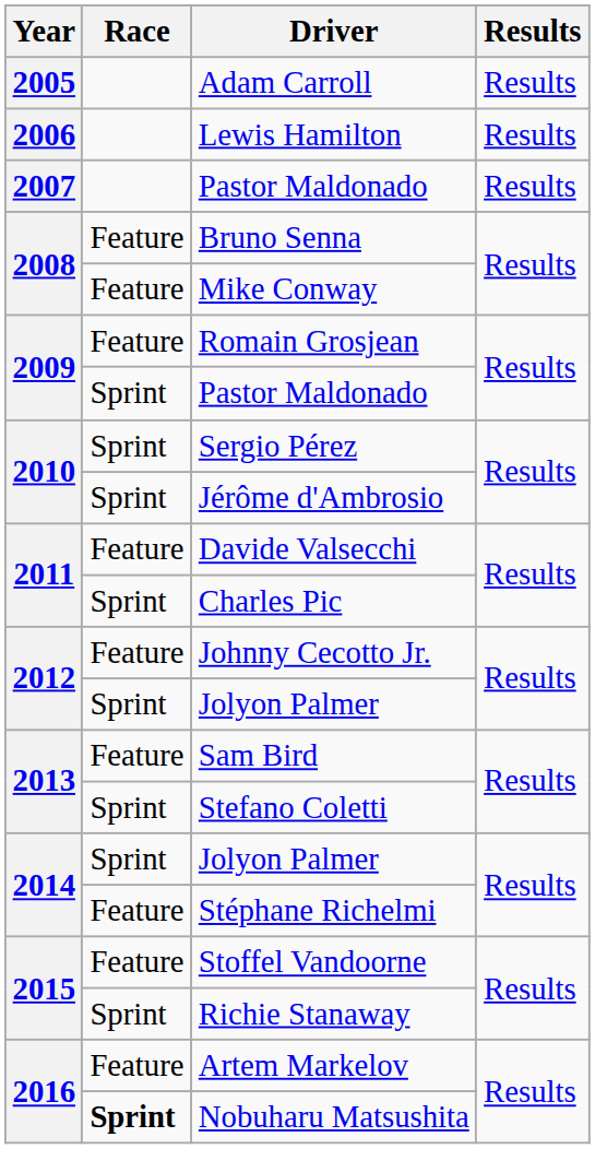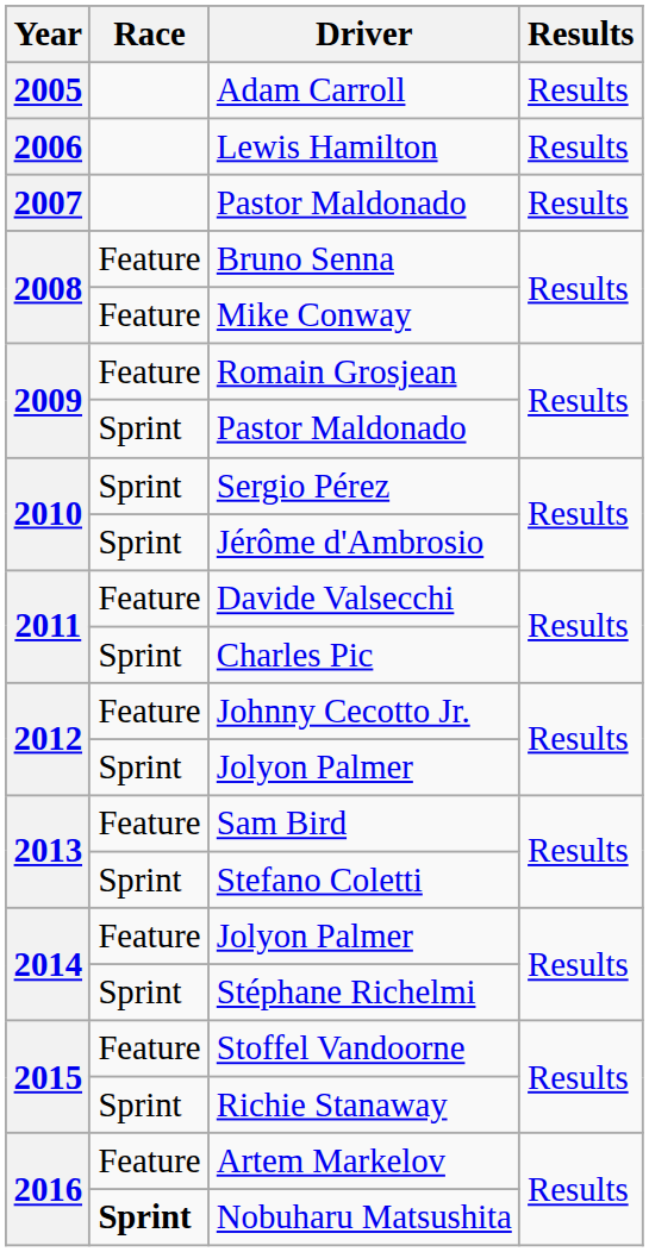2014 / Jolyon Palmer | Race: Sprint -> Feature
Stéphane Richelmi | Race: Feature -> Sprint
